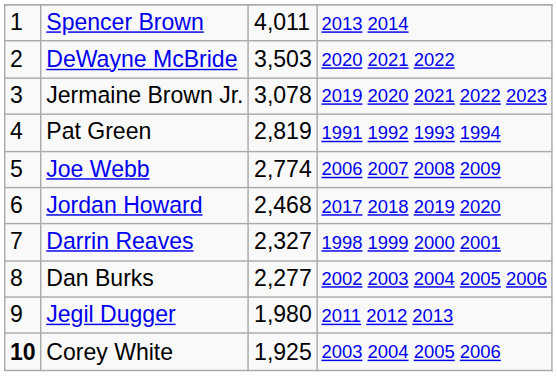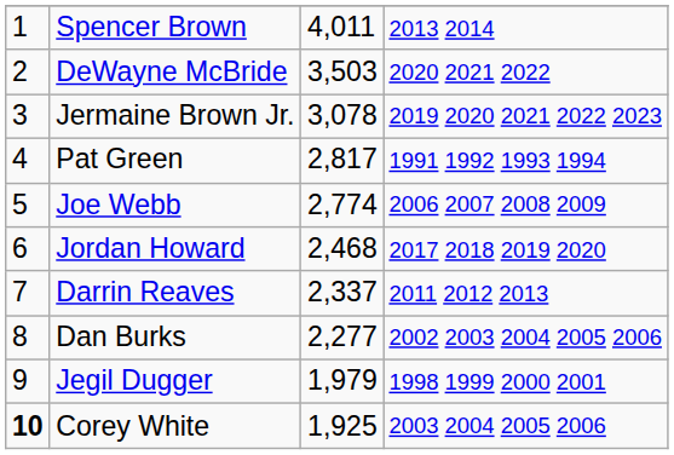Pat Green | column 3: 2,819 -> 2,817
Darrin Reaves | column 3: 2,327 -> 2,337
Darrin Reaves | column 4: 1998 1999 2000 2001 -> 2011 2012 2013
Jegil Dugger | column 3: 1,980 -> 1,979
Jegil Dugger | column 4: 2011 2012 2013 -> 1998 1999 2000 2001
